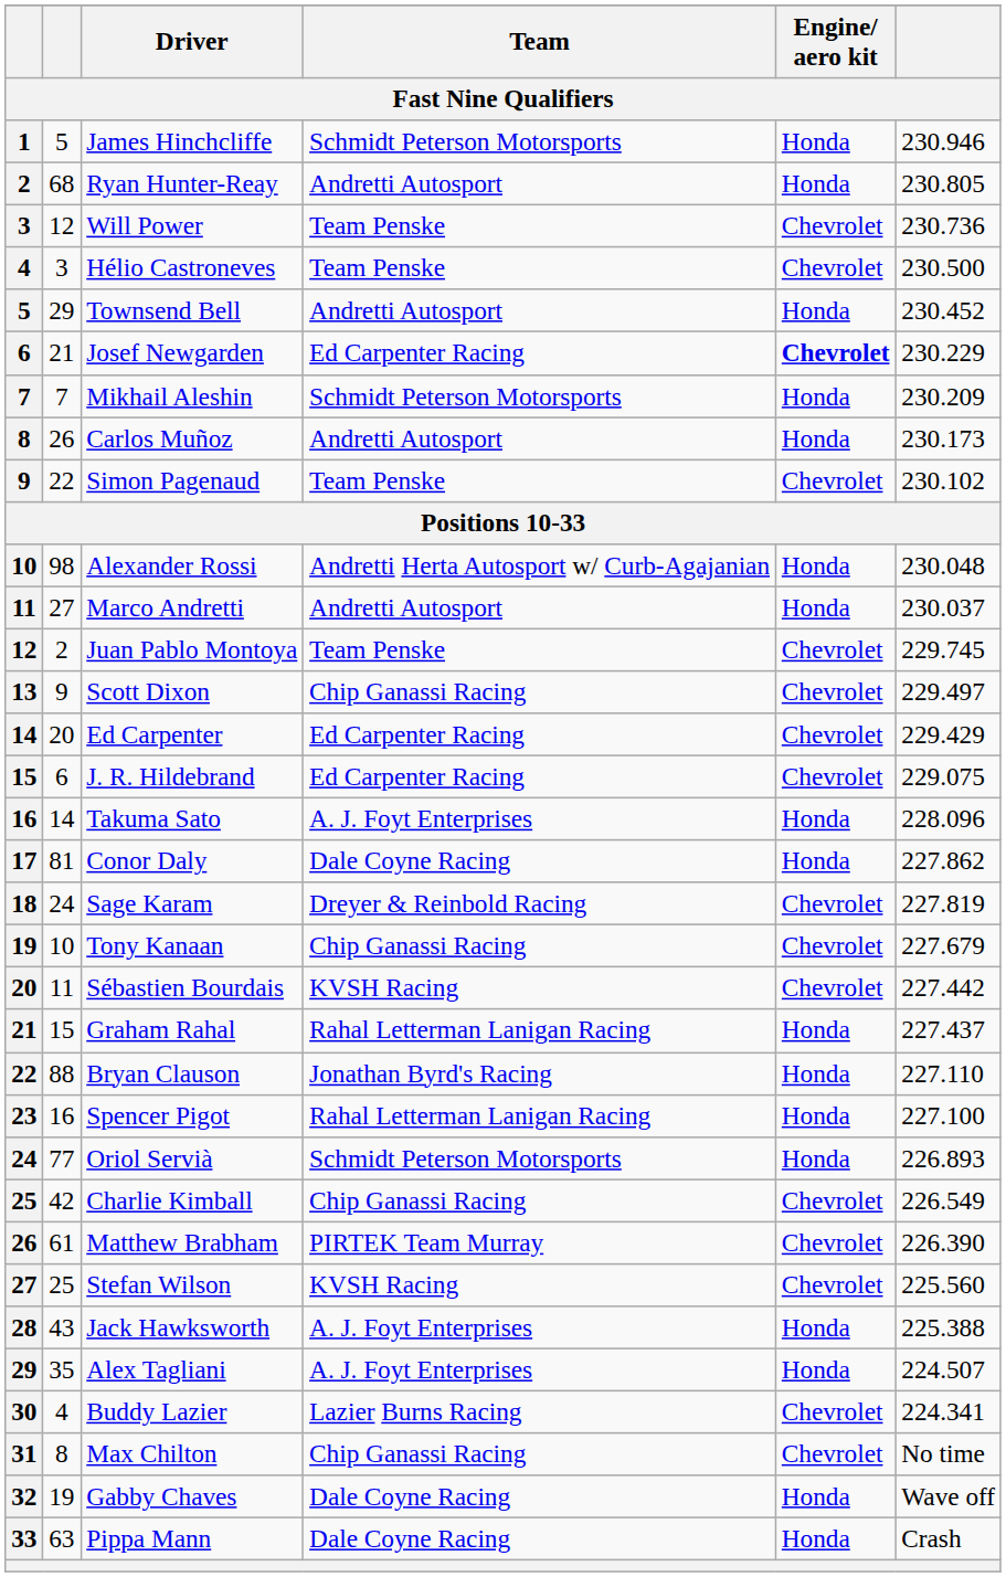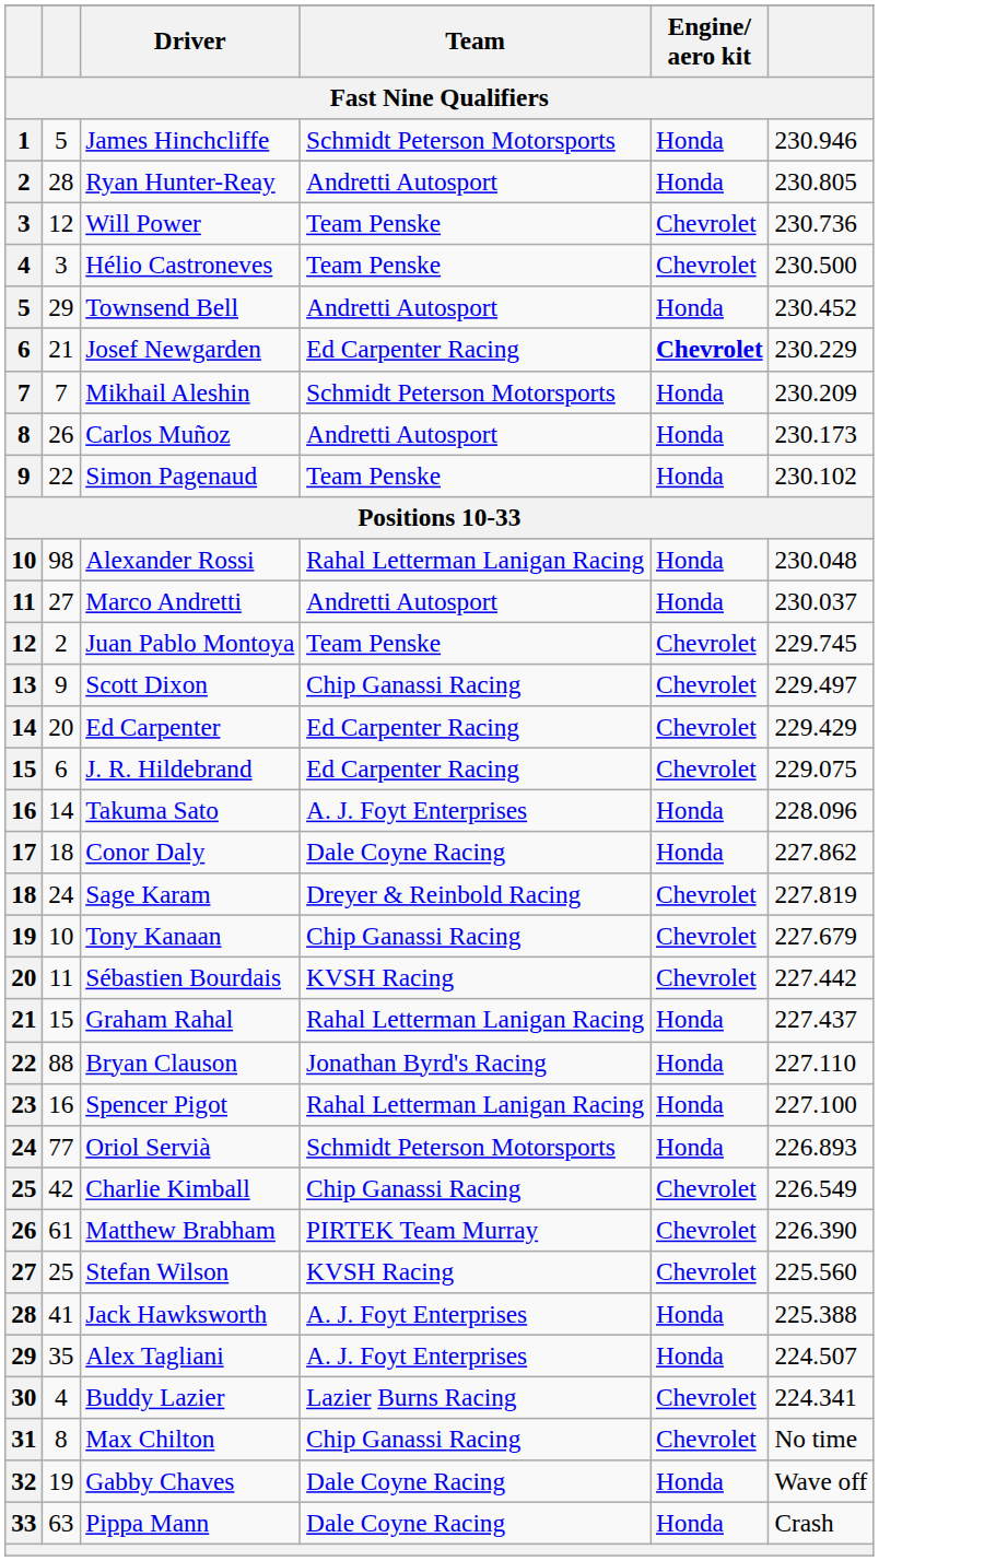Ryan Hunter-Reay | column 2: 68 -> 28
Simon Pagenaud | Engine/ aero kit: Chevrolet -> Honda
Alexander Rossi | Team: Andretti Herta Autosport w/ Curb-Agajanian -> Rahal Letterman Lanigan Racing
Conor Daly | column 2: 81 -> 18
Jack Hawksworth | column 2: 43 -> 41
